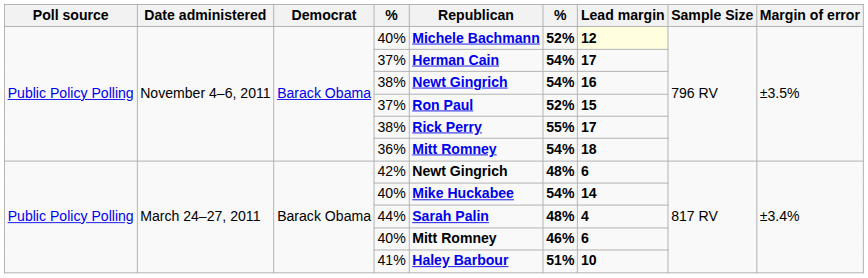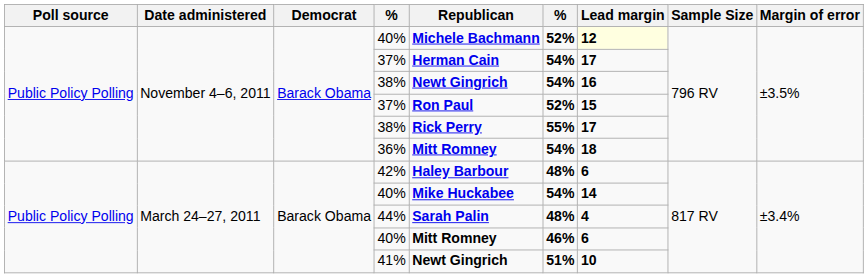42% | Republican: Newt Gingrich -> Haley Barbour
41% | Republican: Haley Barbour -> Newt Gingrich
